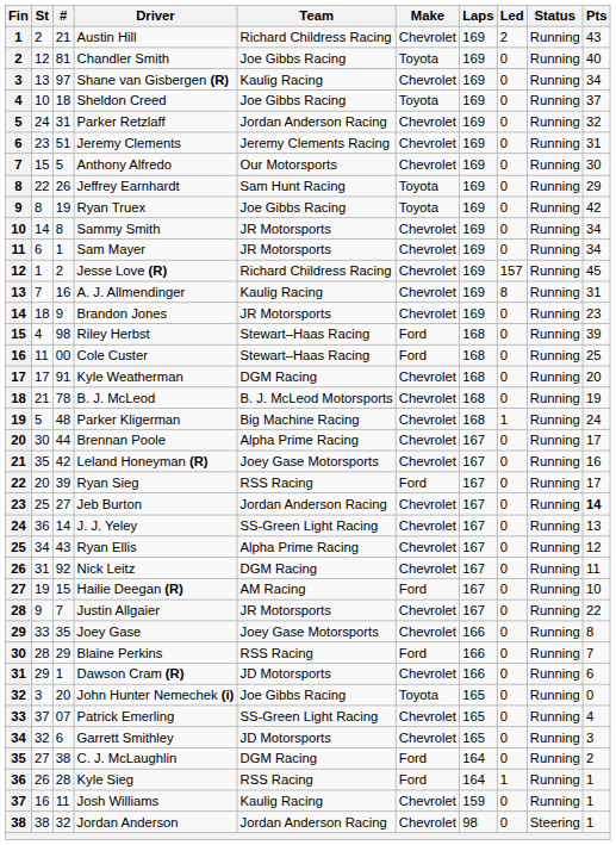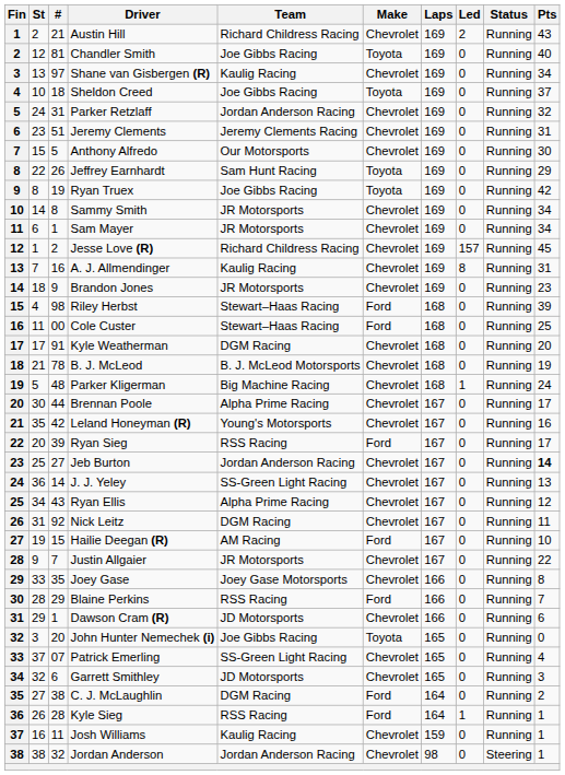Leland Honeyman (R) | Team: Joey Gase Motorsports -> Young's Motorsports
